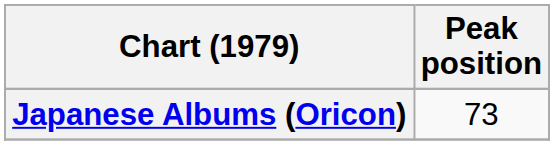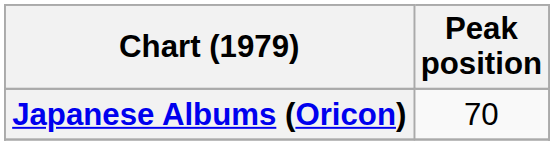Japanese Albums (Oricon) | Peak position: 73 -> 70
